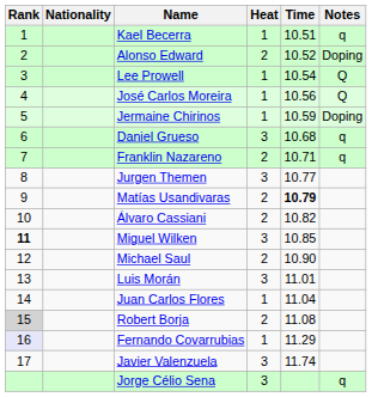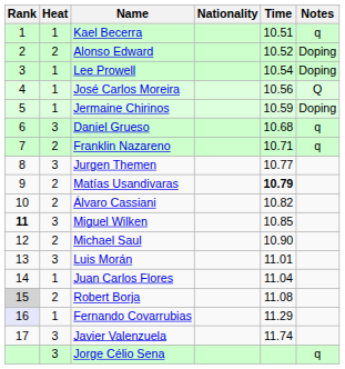columns swapped: Heat <-> Nationality
Lee Prowell | Notes: Q -> Doping
